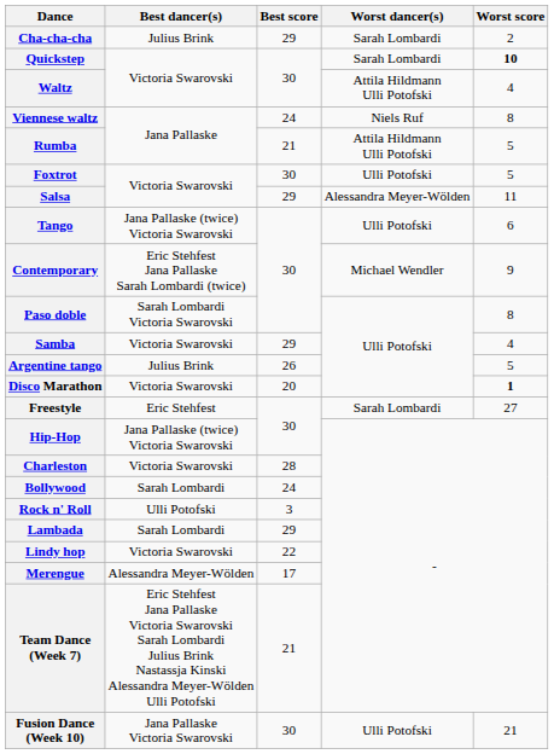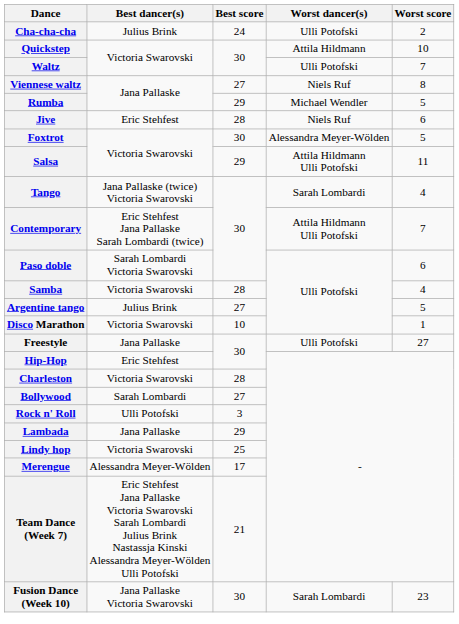Cha-cha-cha | Best score: 29 -> 24
Cha-cha-cha | Worst dancer(s): Sarah Lombardi -> Ulli Potofski
Quickstep | Worst dancer(s): Sarah Lombardi -> Attila Hildmann
Quickstep | Worst score: bold -> normal
Waltz | Worst dancer(s): Attila Hildmann Ulli Potofski -> Ulli Potofski
Waltz | Worst score: 4 -> 7
Viennese waltz | Best score: 24 -> 27
Rumba | Best score: 21 -> 29
Rumba | Worst dancer(s): Attila Hildmann Ulli Potofski -> Michael Wendler
+ row: Jive | Eric Stehfest | 28 | Niels Ruf | 6
Foxtrot | Worst dancer(s): Ulli Potofski -> Alessandra Meyer-Wölden
Salsa | Worst dancer(s): Alessandra Meyer-Wölden -> Attila Hildmann Ulli Potofski
Tango | Worst dancer(s): Ulli Potofski -> Sarah Lombardi
Tango | Worst score: 6 -> 4
Contemporary | Worst dancer(s): Michael Wendler -> Attila Hildmann Ulli Potofski
Contemporary | Worst score: 9 -> 7
Paso doble | Worst score: 8 -> 6
Samba | Best score: 29 -> 28
Argentine tango | Best score: 26 -> 27
Disco Marathon | Best score: 20 -> 10
Disco Marathon | Worst score: bold -> normal
Freestyle | Best dancer(s): Eric Stehfest -> Jana Pallaske
Freestyle | Worst dancer(s): Sarah Lombardi -> Ulli Potofski
Hip-Hop | Best dancer(s): Jana Pallaske (twice) Victoria Swarovski -> Eric Stehfest
Bollywood | Best score: 24 -> 27
Lambada | Best dancer(s): Sarah Lombardi -> Jana Pallaske
Lindy hop | Best score: 22 -> 25
Fusion Dance (Week 10) | Worst dancer(s): Ulli Potofski -> Sarah Lombardi
Fusion Dance (Week 10) | Worst score: 21 -> 23
